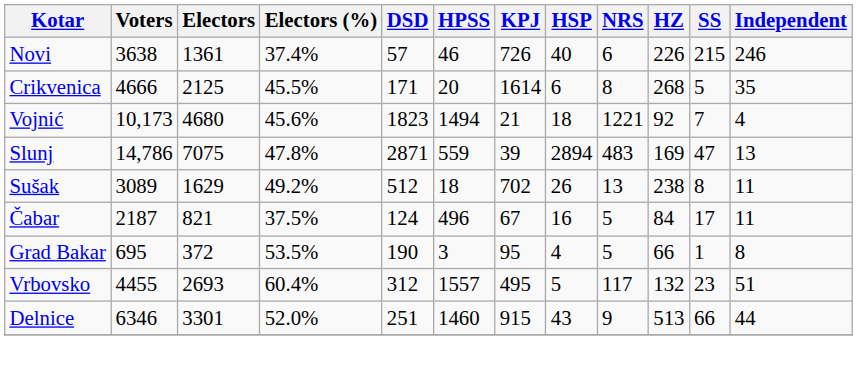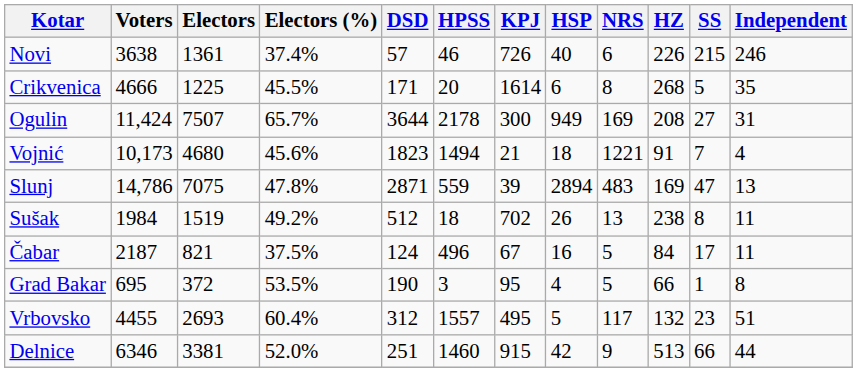Crikvenica | Electors: 2125 -> 1225
+ row: Ogulin | 11,424 | 7507 | 65.7% | 3644 | 2178 | 300 | 949 | 169 | 208 | 27 | 31
Vojnić | HZ: 92 -> 91
Sušak | Voters: 3089 -> 1984
Sušak | Electors: 1629 -> 1519
Delnice | Electors: 3301 -> 3381
Delnice | HSP: 43 -> 42
